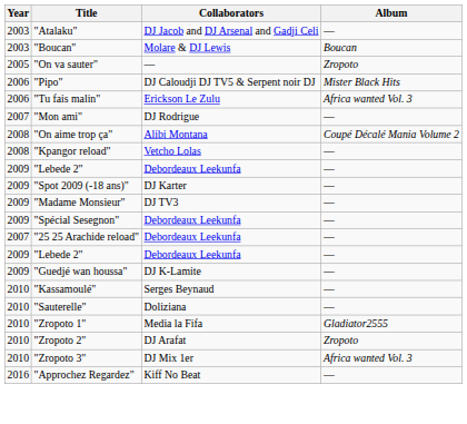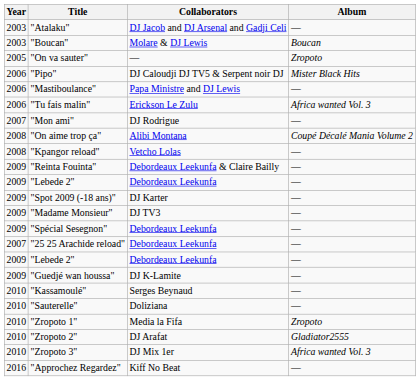+ row: 2006 | "Mastiboulance" | Papa Ministre and DJ Lewis | —
+ row: 2009 | "Reinta Fouinta" | Debordeaux Leekunfa & Claire Bailly | —
"Zropoto 1" | Album: Gladiator2555 -> Zropoto
"Zropoto 2" | Album: Zropoto -> Gladiator2555
